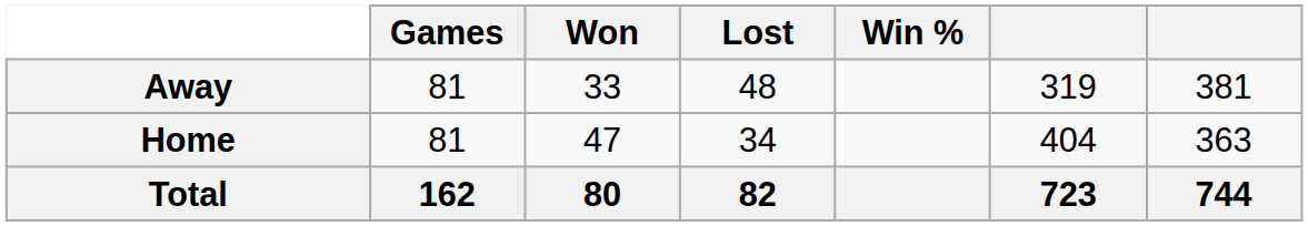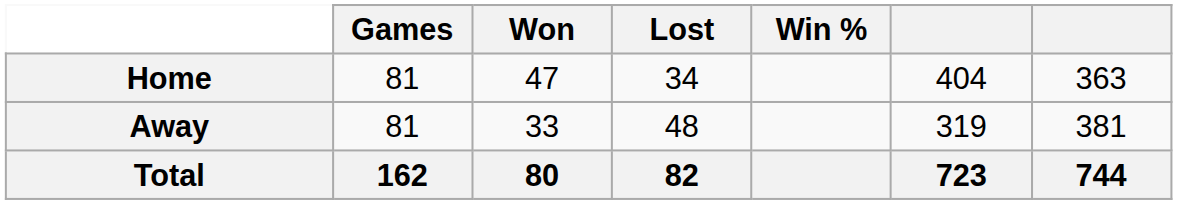rows swapped: Home <-> Away
